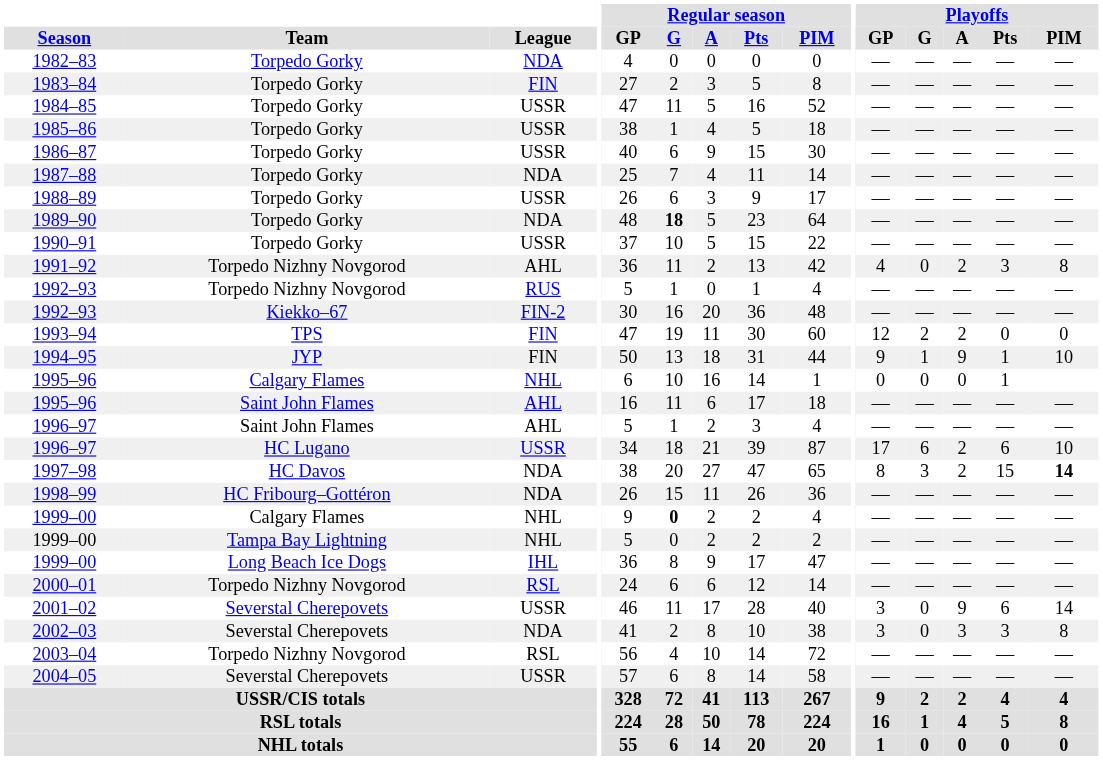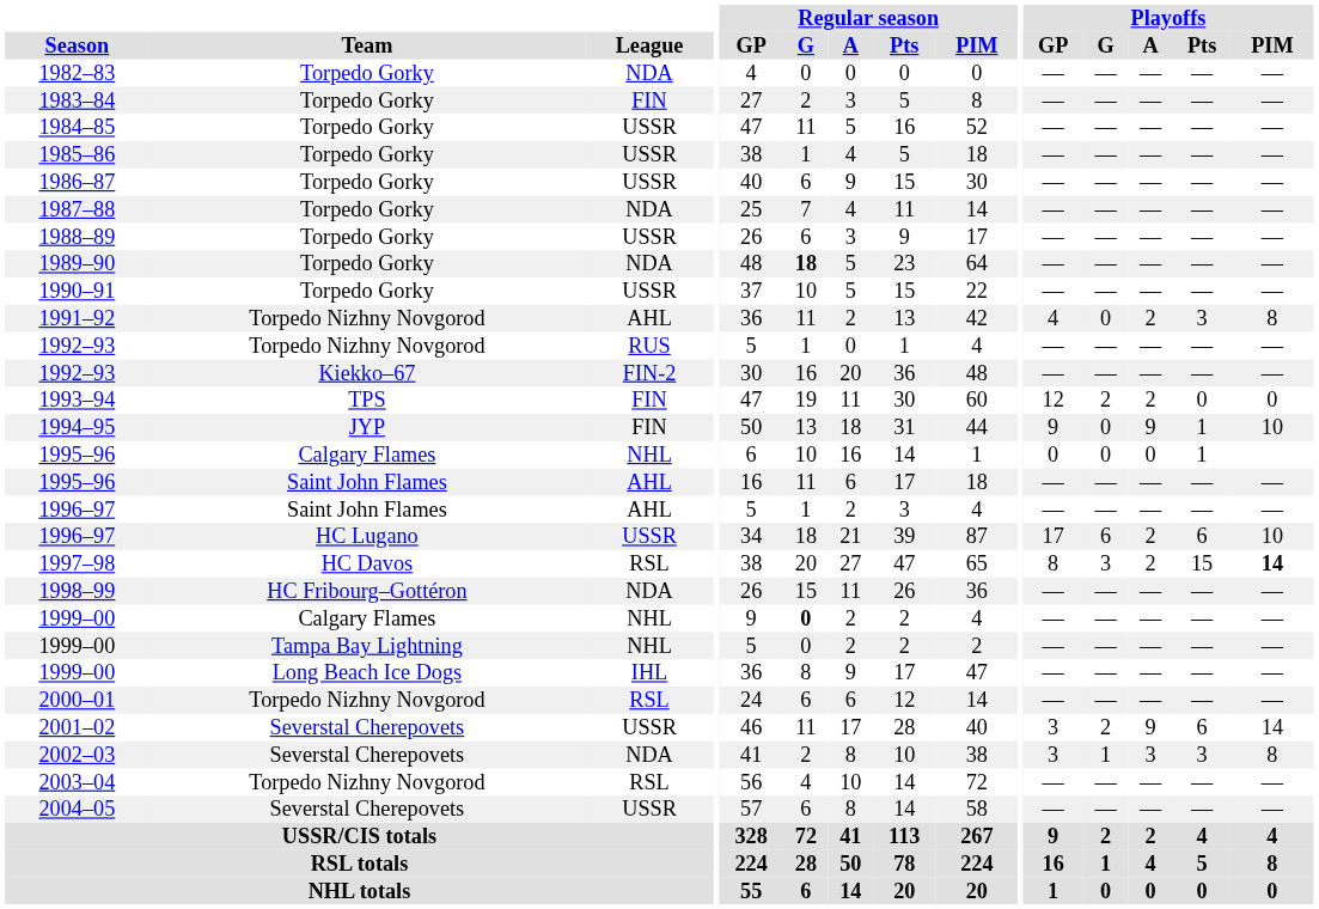1994–95 | Playoffs / G: 1 -> 0
1997–98 | League: NDA -> RSL
2001–02 | Playoffs / G: 0 -> 2
2002–03 | Playoffs / G: 0 -> 1
